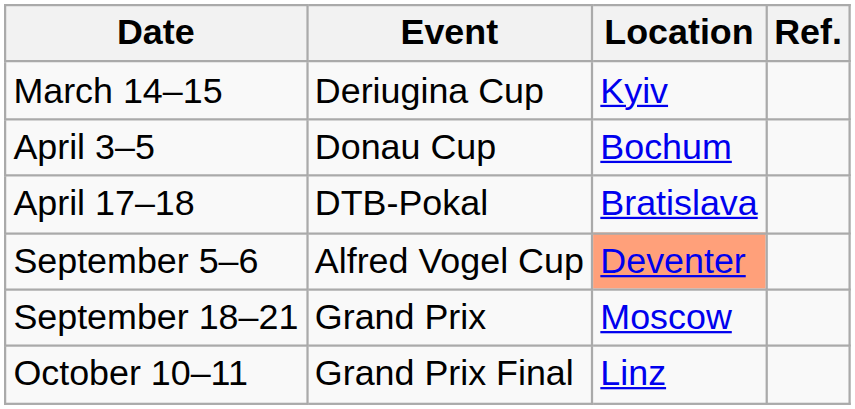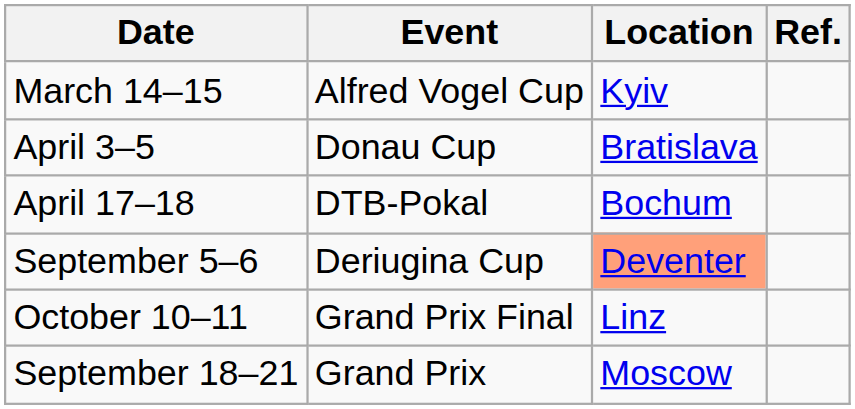March 14–15 | Event: Deriugina Cup -> Alfred Vogel Cup
April 3–5 | Location: Bochum -> Bratislava
April 17–18 | Location: Bratislava -> Bochum
September 5–6 | Event: Alfred Vogel Cup -> Deriugina Cup
rows swapped: September 18–21 <-> October 10–11
